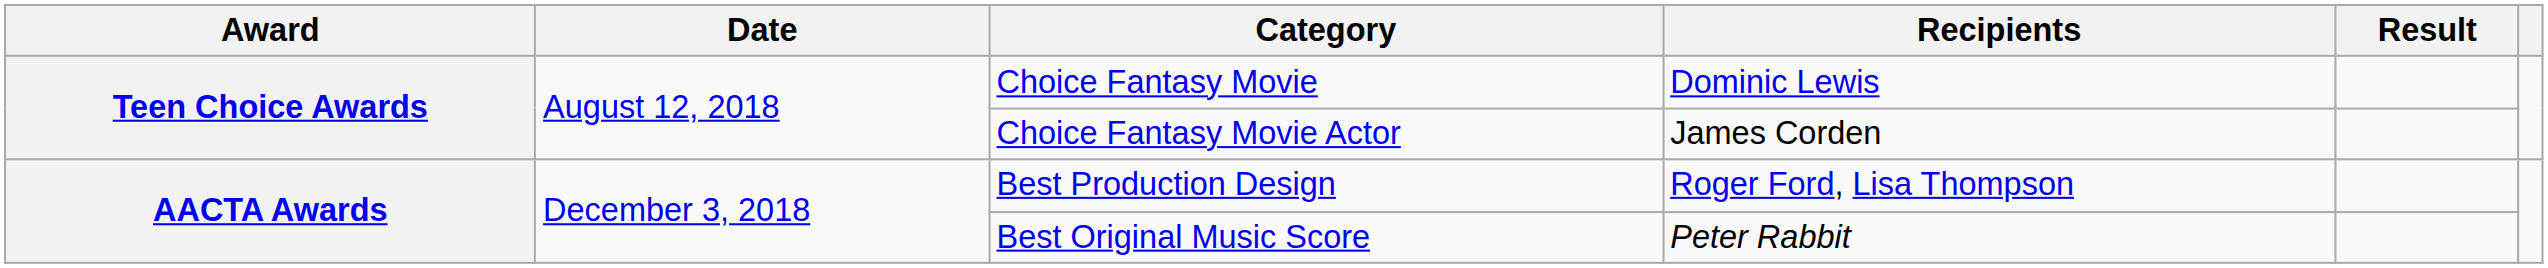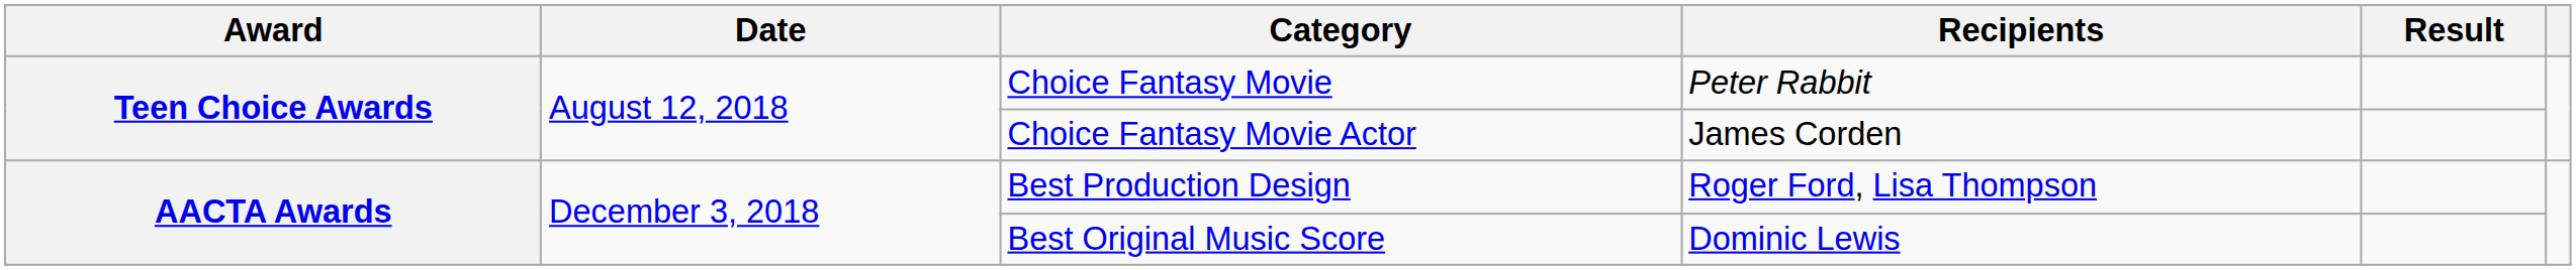Choice Fantasy Movie | Recipients: Dominic Lewis -> Peter Rabbit
Best Original Music Score | Recipients: Peter Rabbit -> Dominic Lewis
